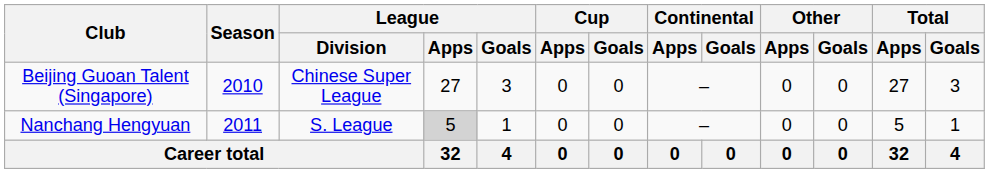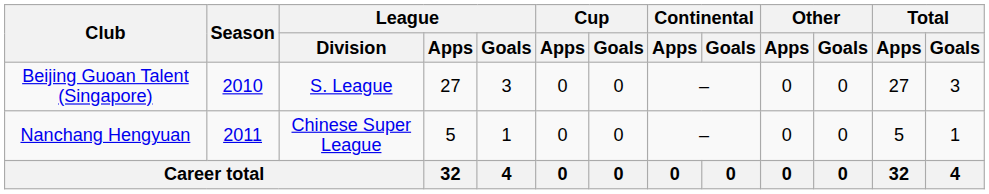Beijing Guoan Talent (Singapore) | League / Division: Chinese Super League -> S. League
Nanchang Hengyuan | League / Division: S. League -> Chinese Super League
Nanchang Hengyuan | League / Apps: lightgrey background -> no background
